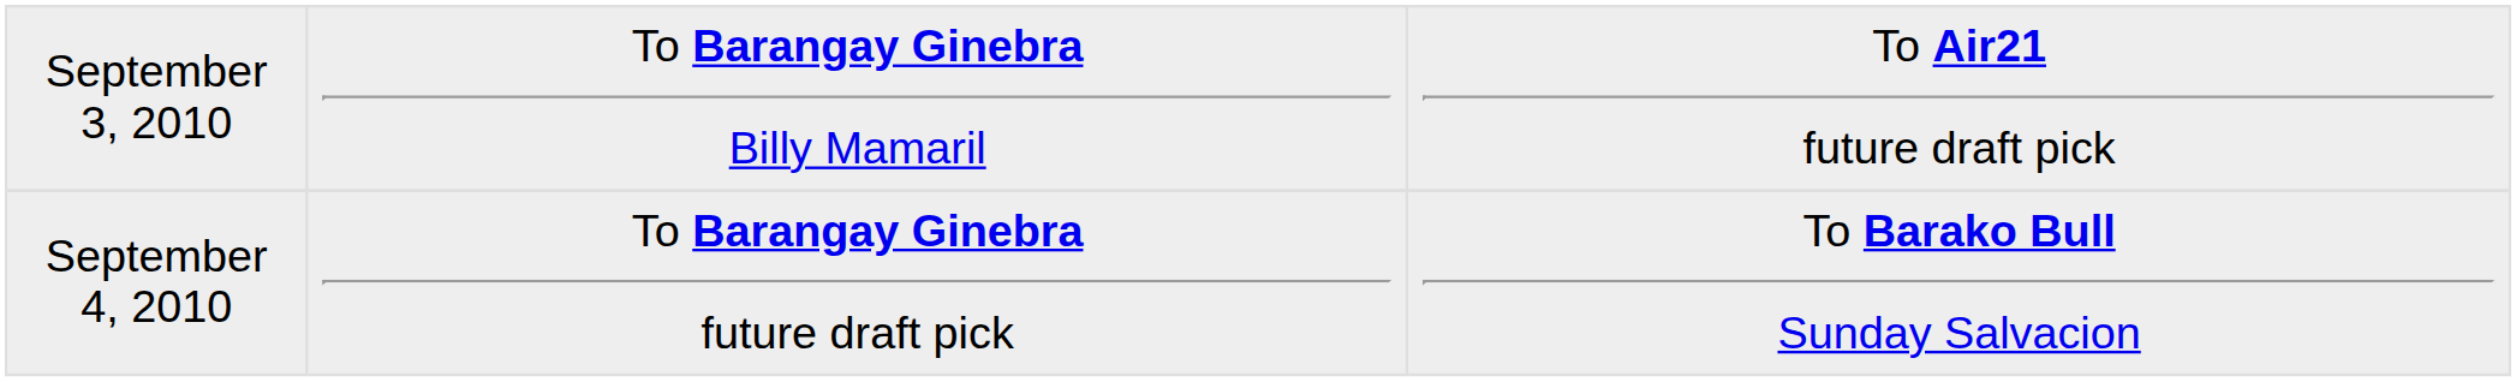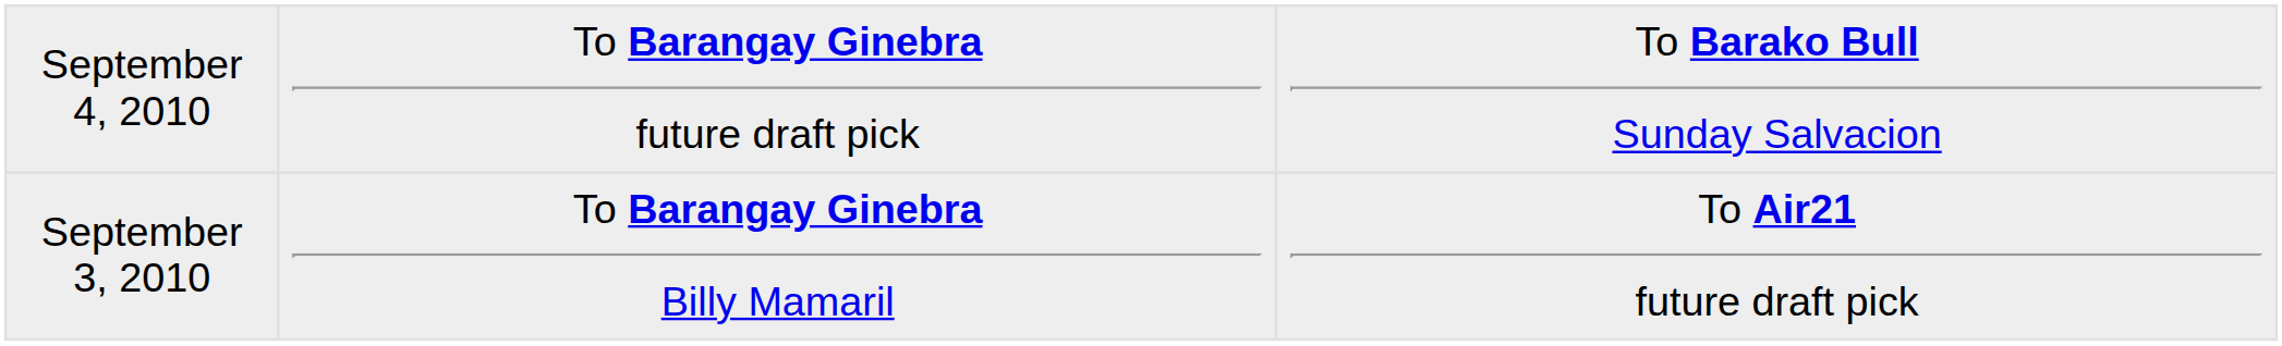rows swapped: September 3, 2010 <-> September 4, 2010
